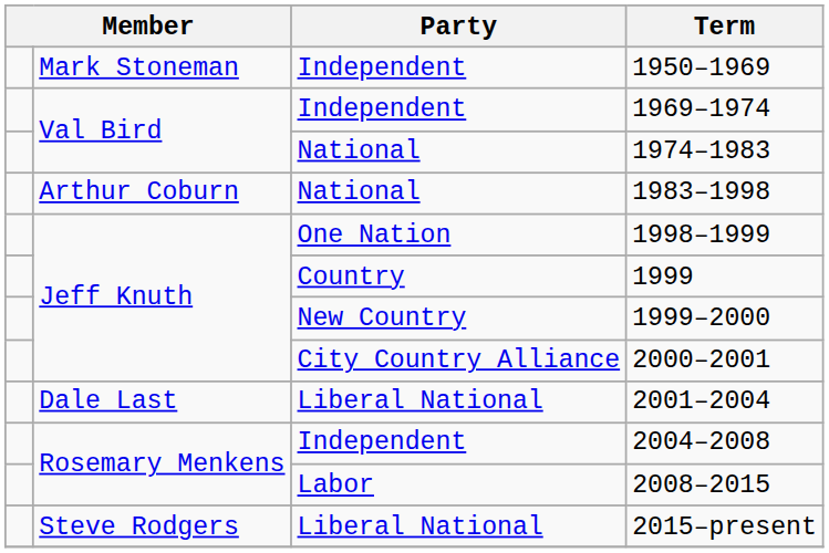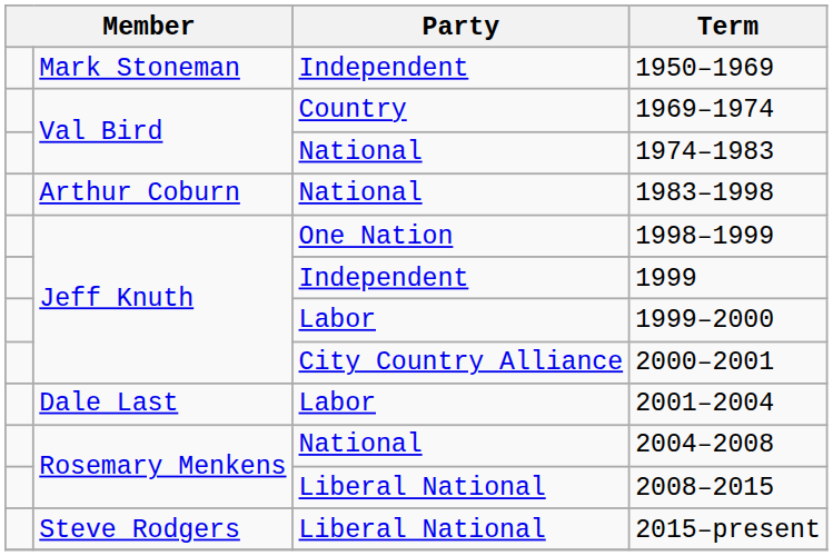1969–1974 | Party: Independent -> Country
1999 | Party: Country -> Independent
1999–2000 | Party: New Country -> Labor
2001–2004 | Party: Liberal National -> Labor
2004–2008 | Party: Independent -> National
2008–2015 | Party: Labor -> Liberal National
